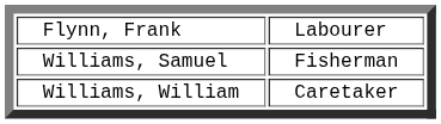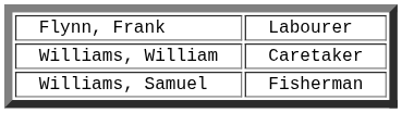rows swapped: Williams, Samuel <-> Williams, William
